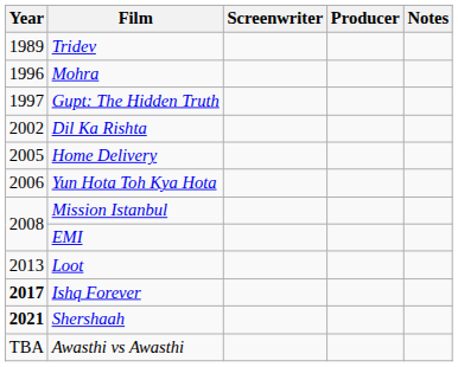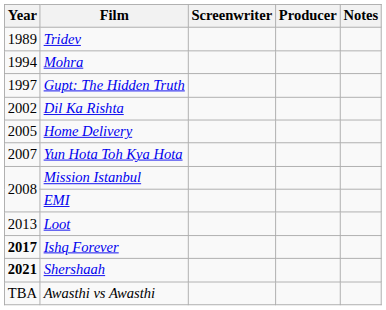Mohra | Year: 1996 -> 1994
Yun Hota Toh Kya Hota | Year: 2006 -> 2007
